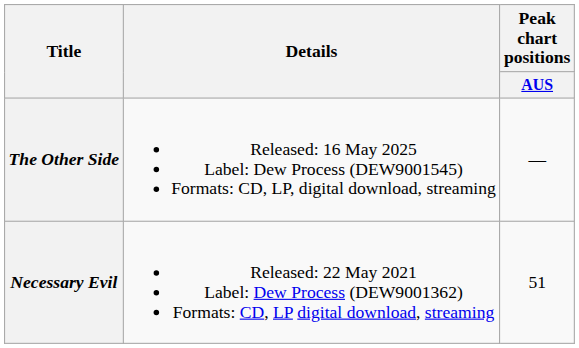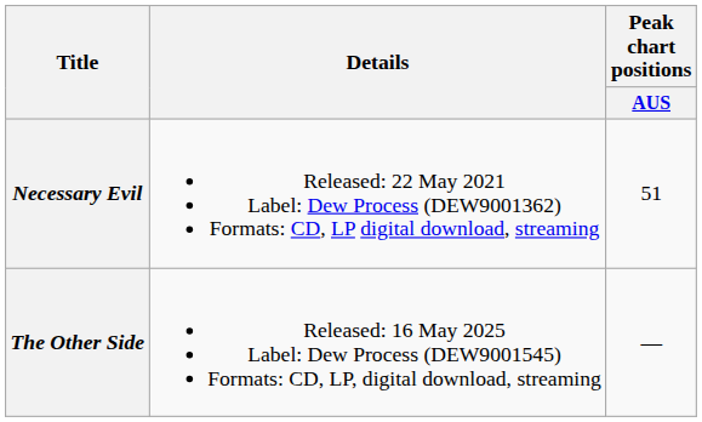rows swapped: Necessary Evil <-> The Other Side
